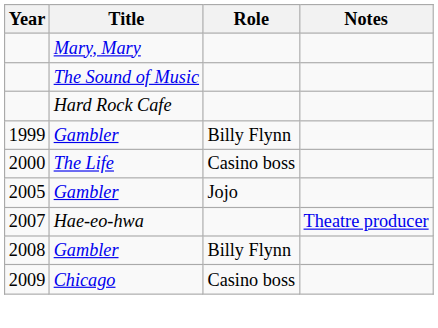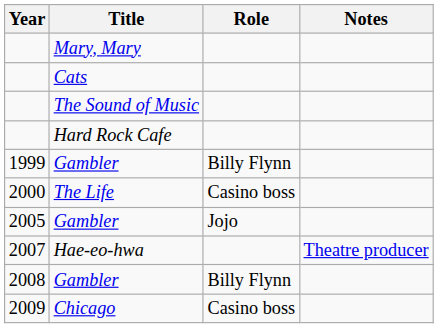+ row: Cats
